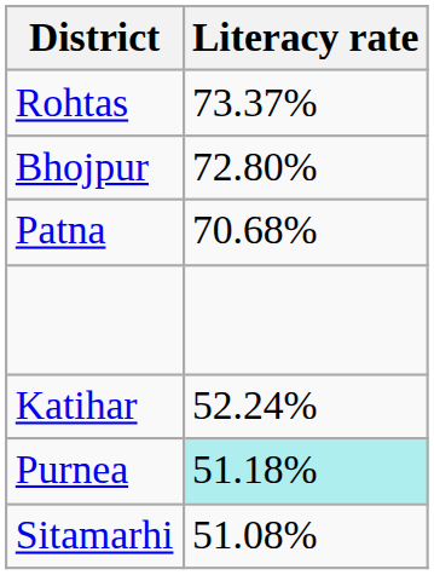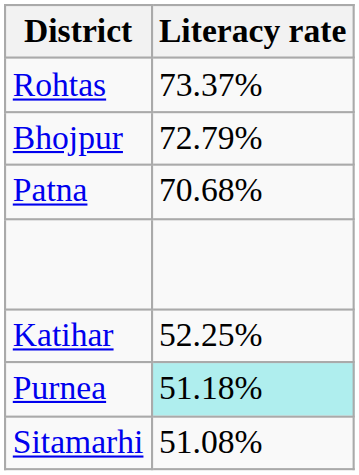Bhojpur | Literacy rate: 72.80% -> 72.79%
Katihar | Literacy rate: 52.24% -> 52.25%
